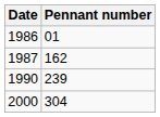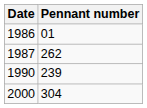1987 | Pennant number: 162 -> 262
